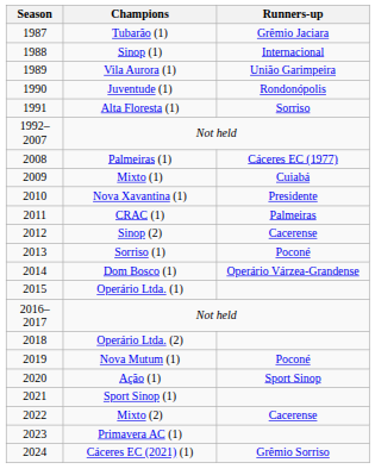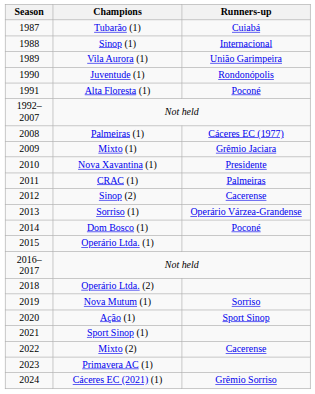Tubarão (1) | Runners-up: Grêmio Jaciara -> Cuiabá
Alta Floresta (1) | Runners-up: Sorriso -> Poconé
Mixto (1) | Runners-up: Cuiabá -> Grêmio Jaciara
Sorriso (1) | Runners-up: Poconé -> Operário Várzea-Grandense
Dom Bosco (1) | Runners-up: Operário Várzea-Grandense -> Poconé
Nova Mutum (1) | Runners-up: Poconé -> Sorriso
